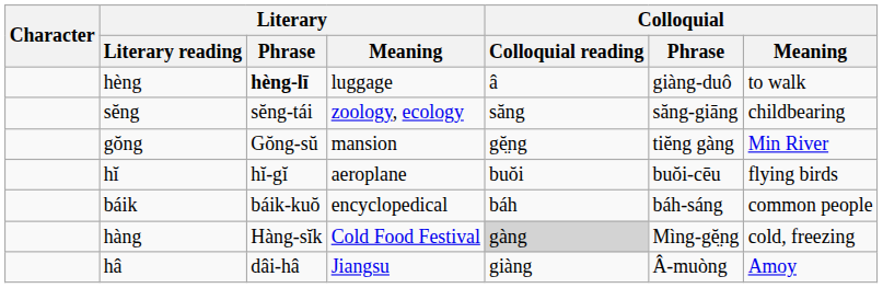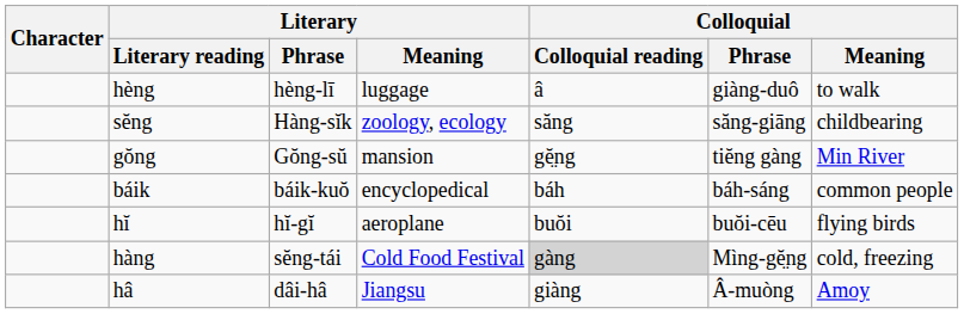hèng | Literary / Phrase: bold -> normal
sĕng | Literary / Phrase: sĕng-tái -> Hàng-sĭk
rows swapped: báik <-> hĭ
hàng | Literary / Phrase: Hàng-sĭk -> sĕng-tái
